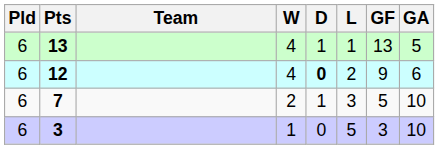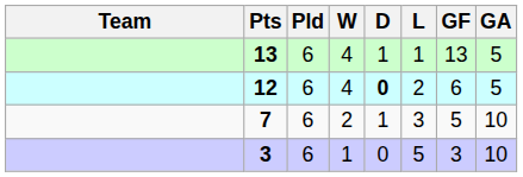columns swapped: Team <-> Pld
12 | GF: 9 -> 6
12 | GA: 6 -> 5
